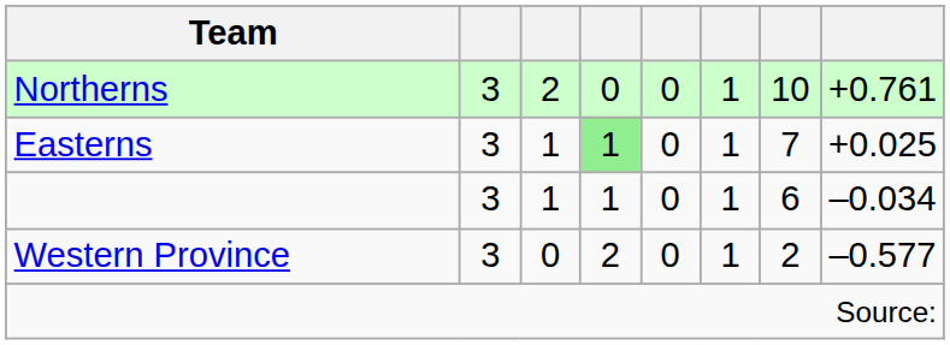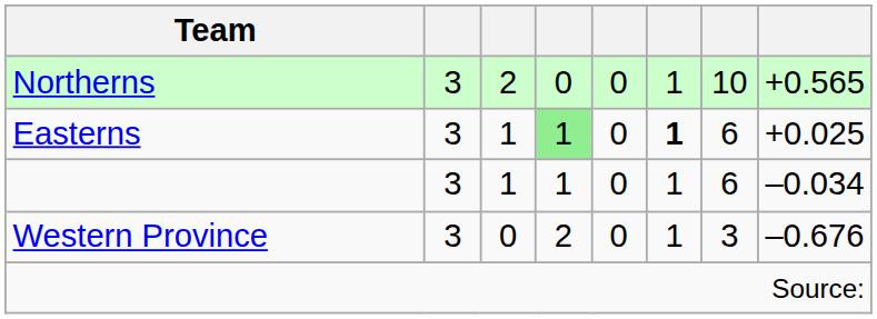Northerns | column 8: +0.761 -> +0.565
Easterns | column 6: normal -> bold
Easterns | column 7: 7 -> 6
Western Province | column 7: 2 -> 3
Western Province | column 8: –0.577 -> –0.676
